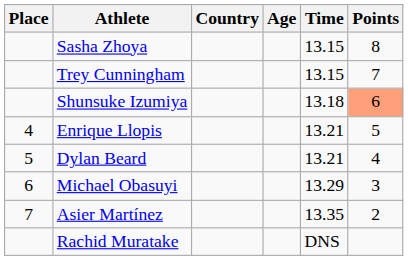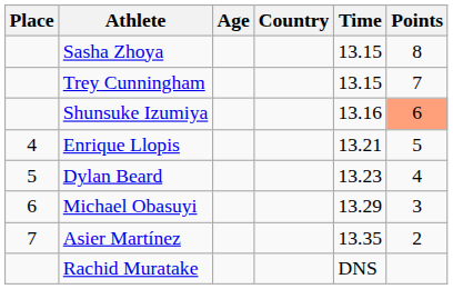columns swapped: Age <-> Country
Shunsuke Izumiya | Time: 13.18 -> 13.16
Dylan Beard | Time: 13.21 -> 13.23
